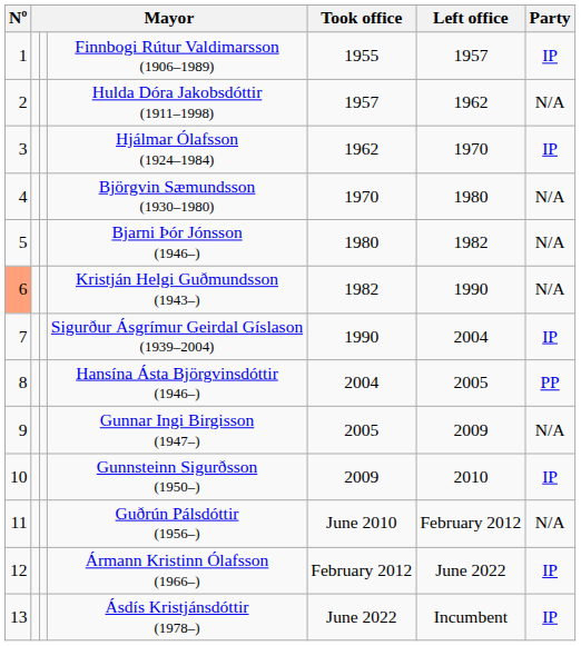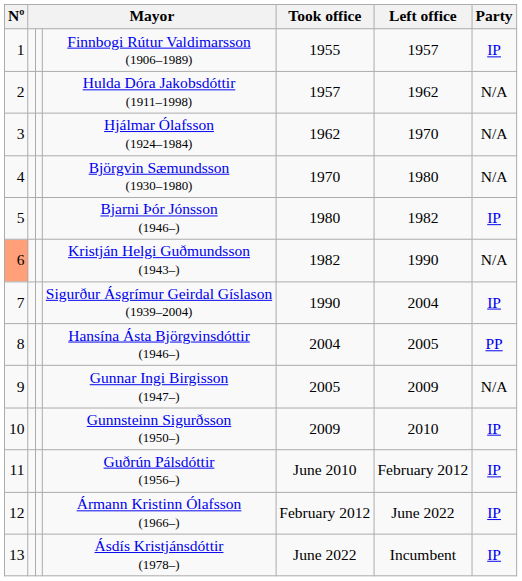Hjálmar Ólafsson (1924–1984) | Party: IP -> N/A
Bjarni Þór Jónsson (1946–) | Party: N/A -> IP
Guðrún Pálsdóttir (1956–) | Party: N/A -> IP
